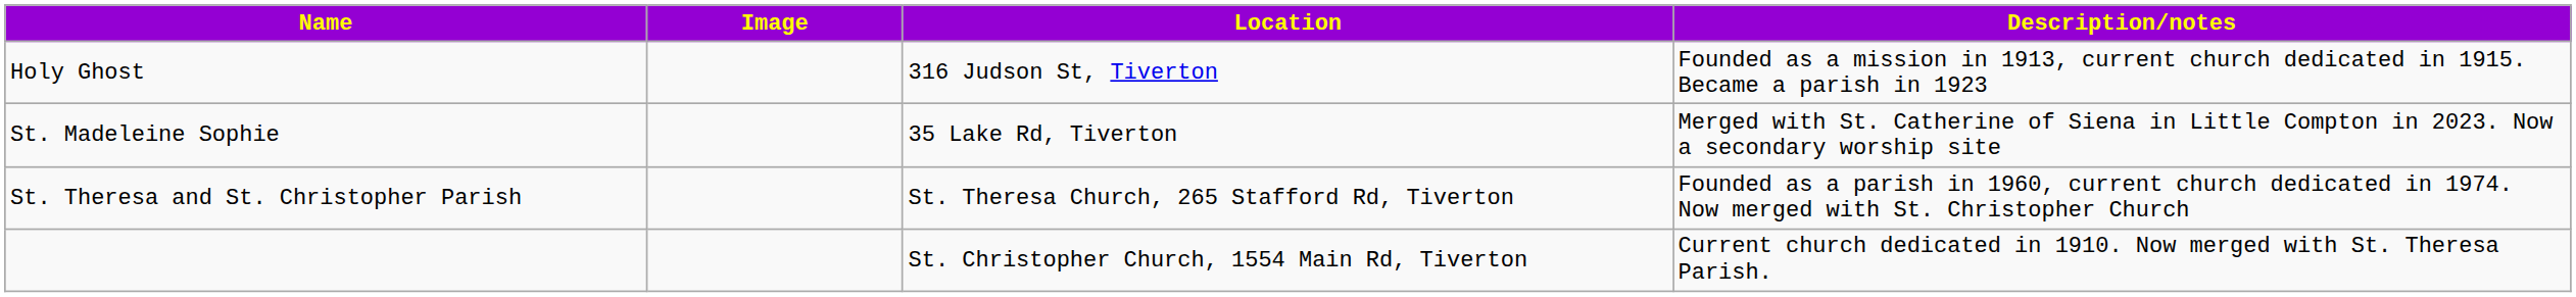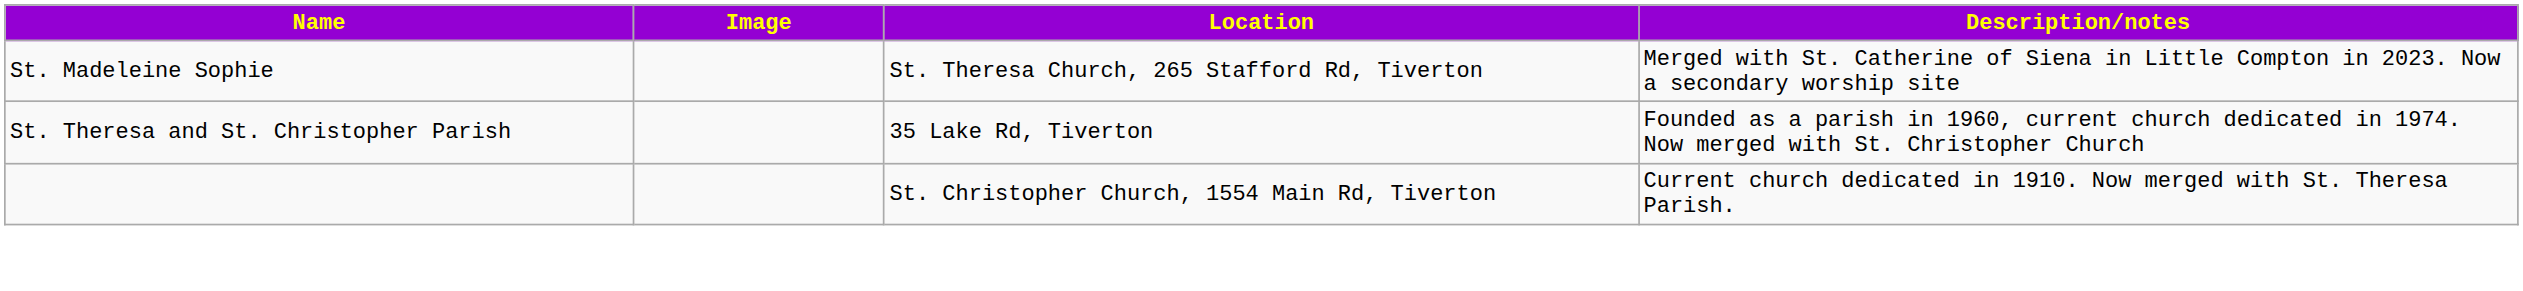- row: Holy Ghost | 316 Judson St, Tiverton | Founded as a mission in 1913, current church dedicated in 1915. Became a parish in 1923
St. Madeleine Sophie | Location: 35 Lake Rd, Tiverton -> St. Theresa Church, 265 Stafford Rd, Tiverton
St. Theresa and St. Christopher Parish | Location: St. Theresa Church, 265 Stafford Rd, Tiverton -> 35 Lake Rd, Tiverton
